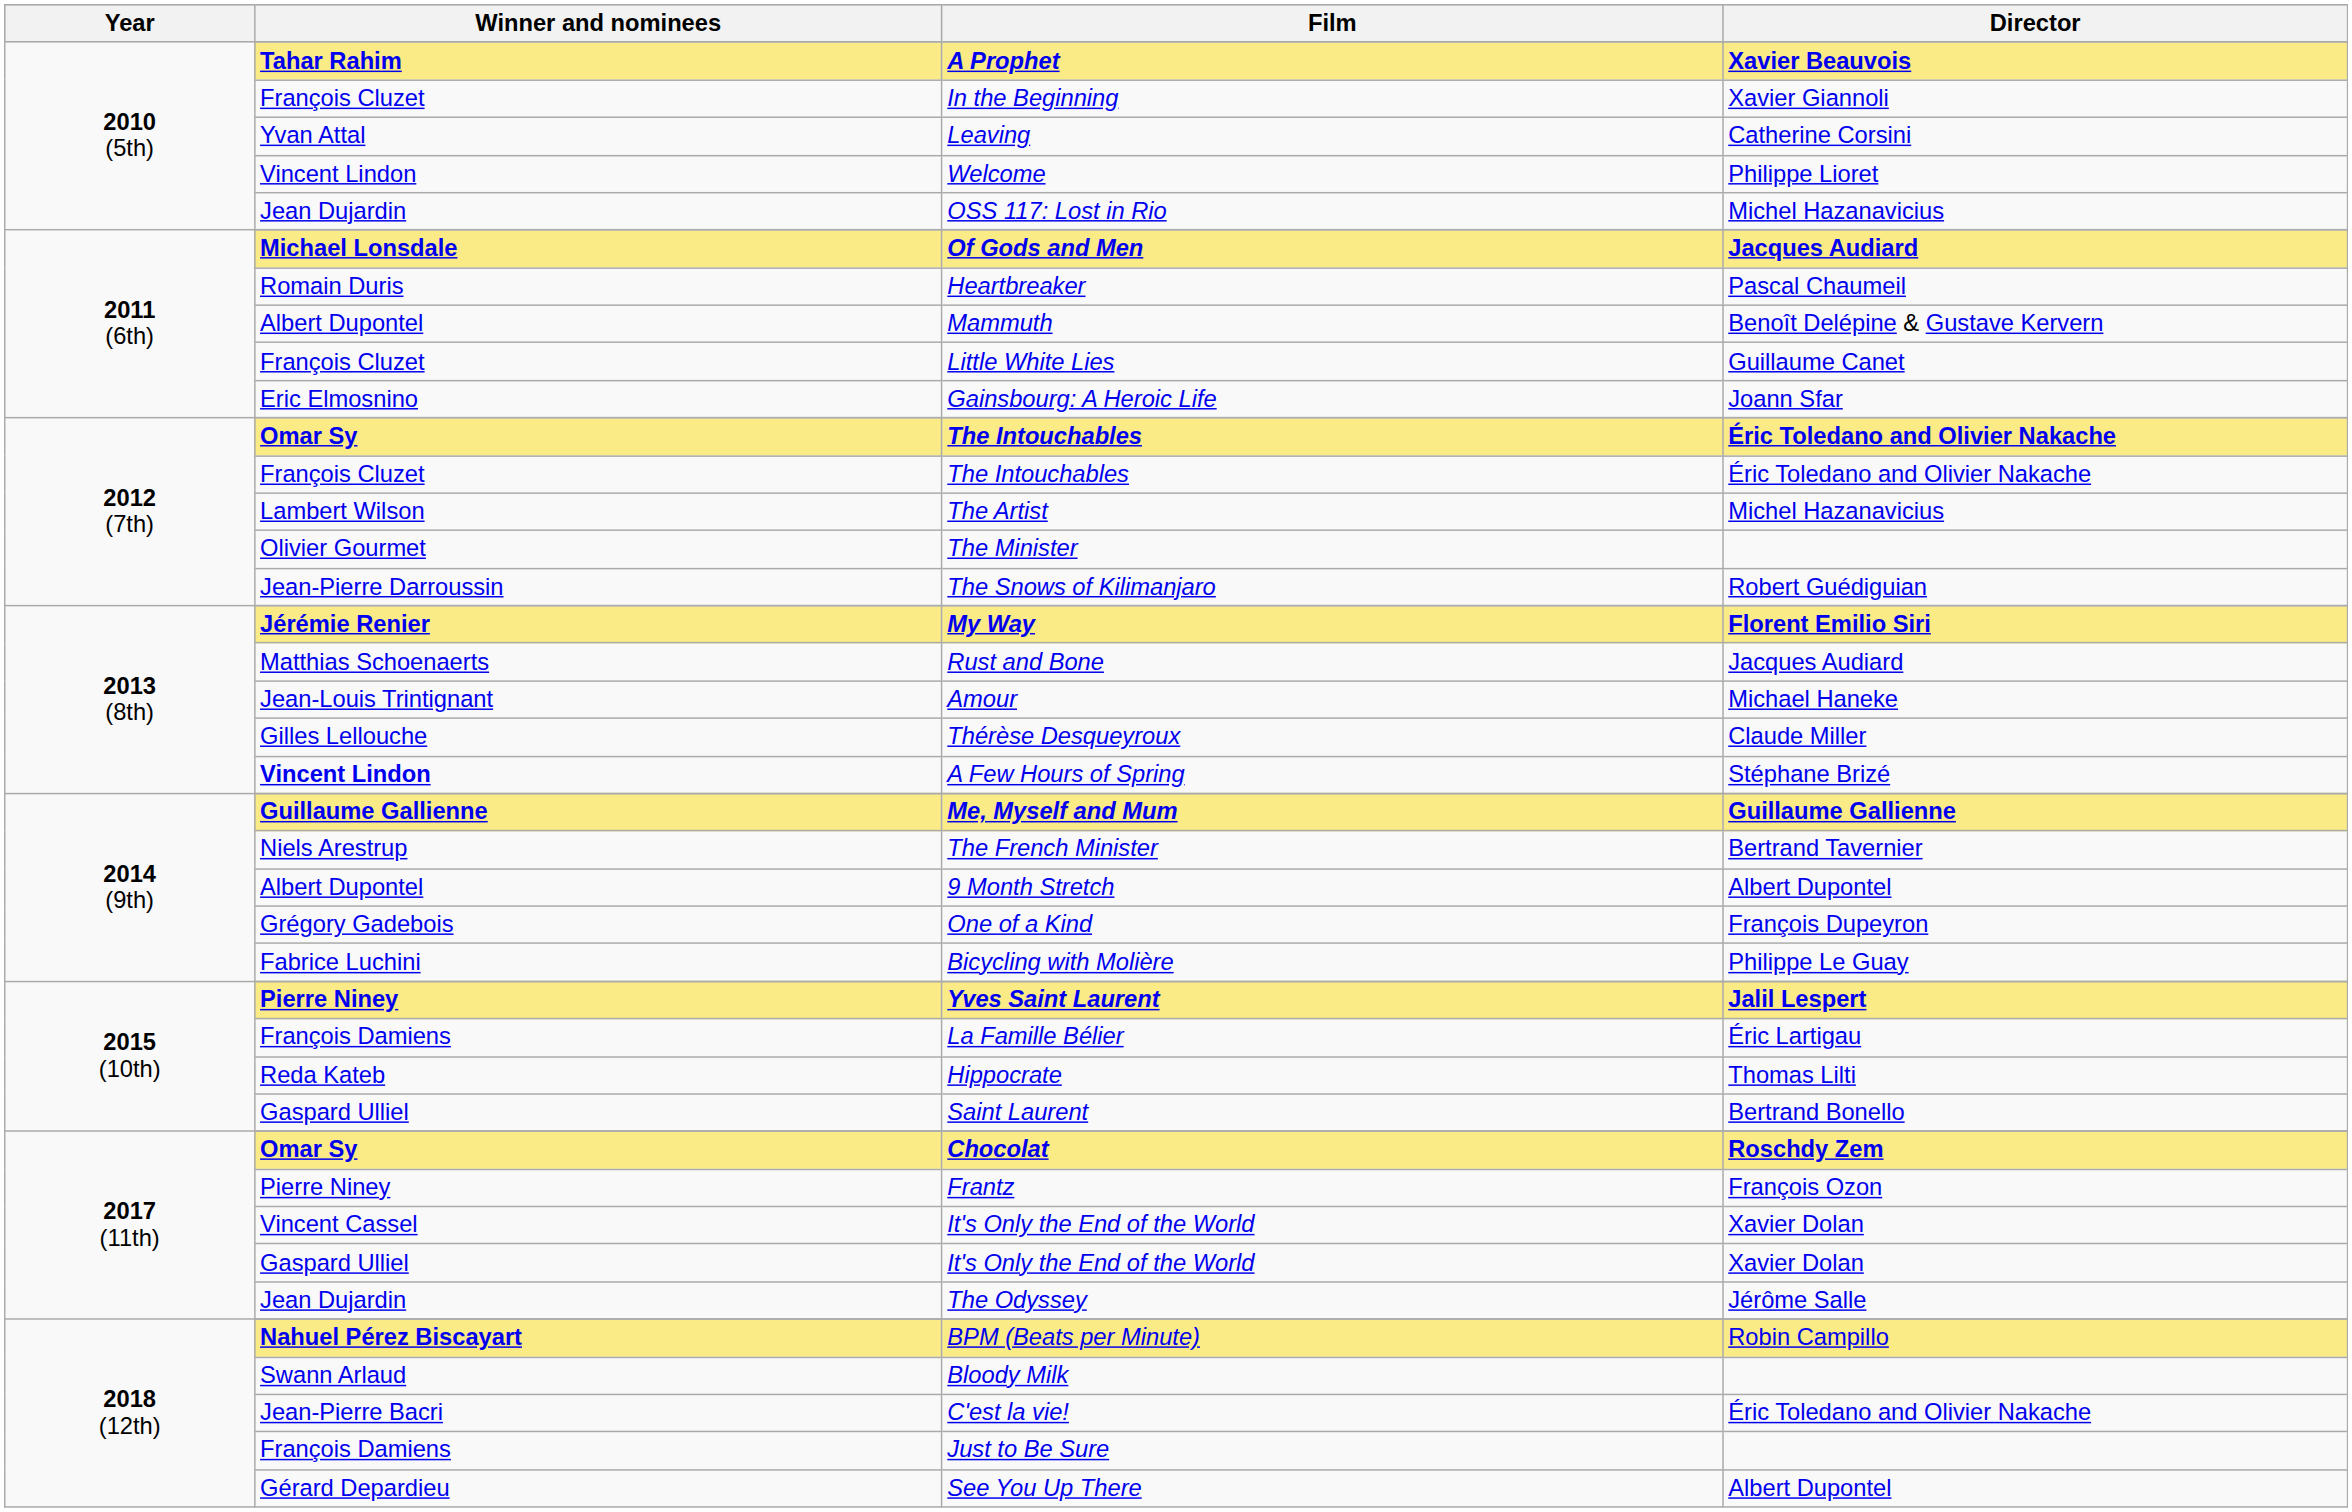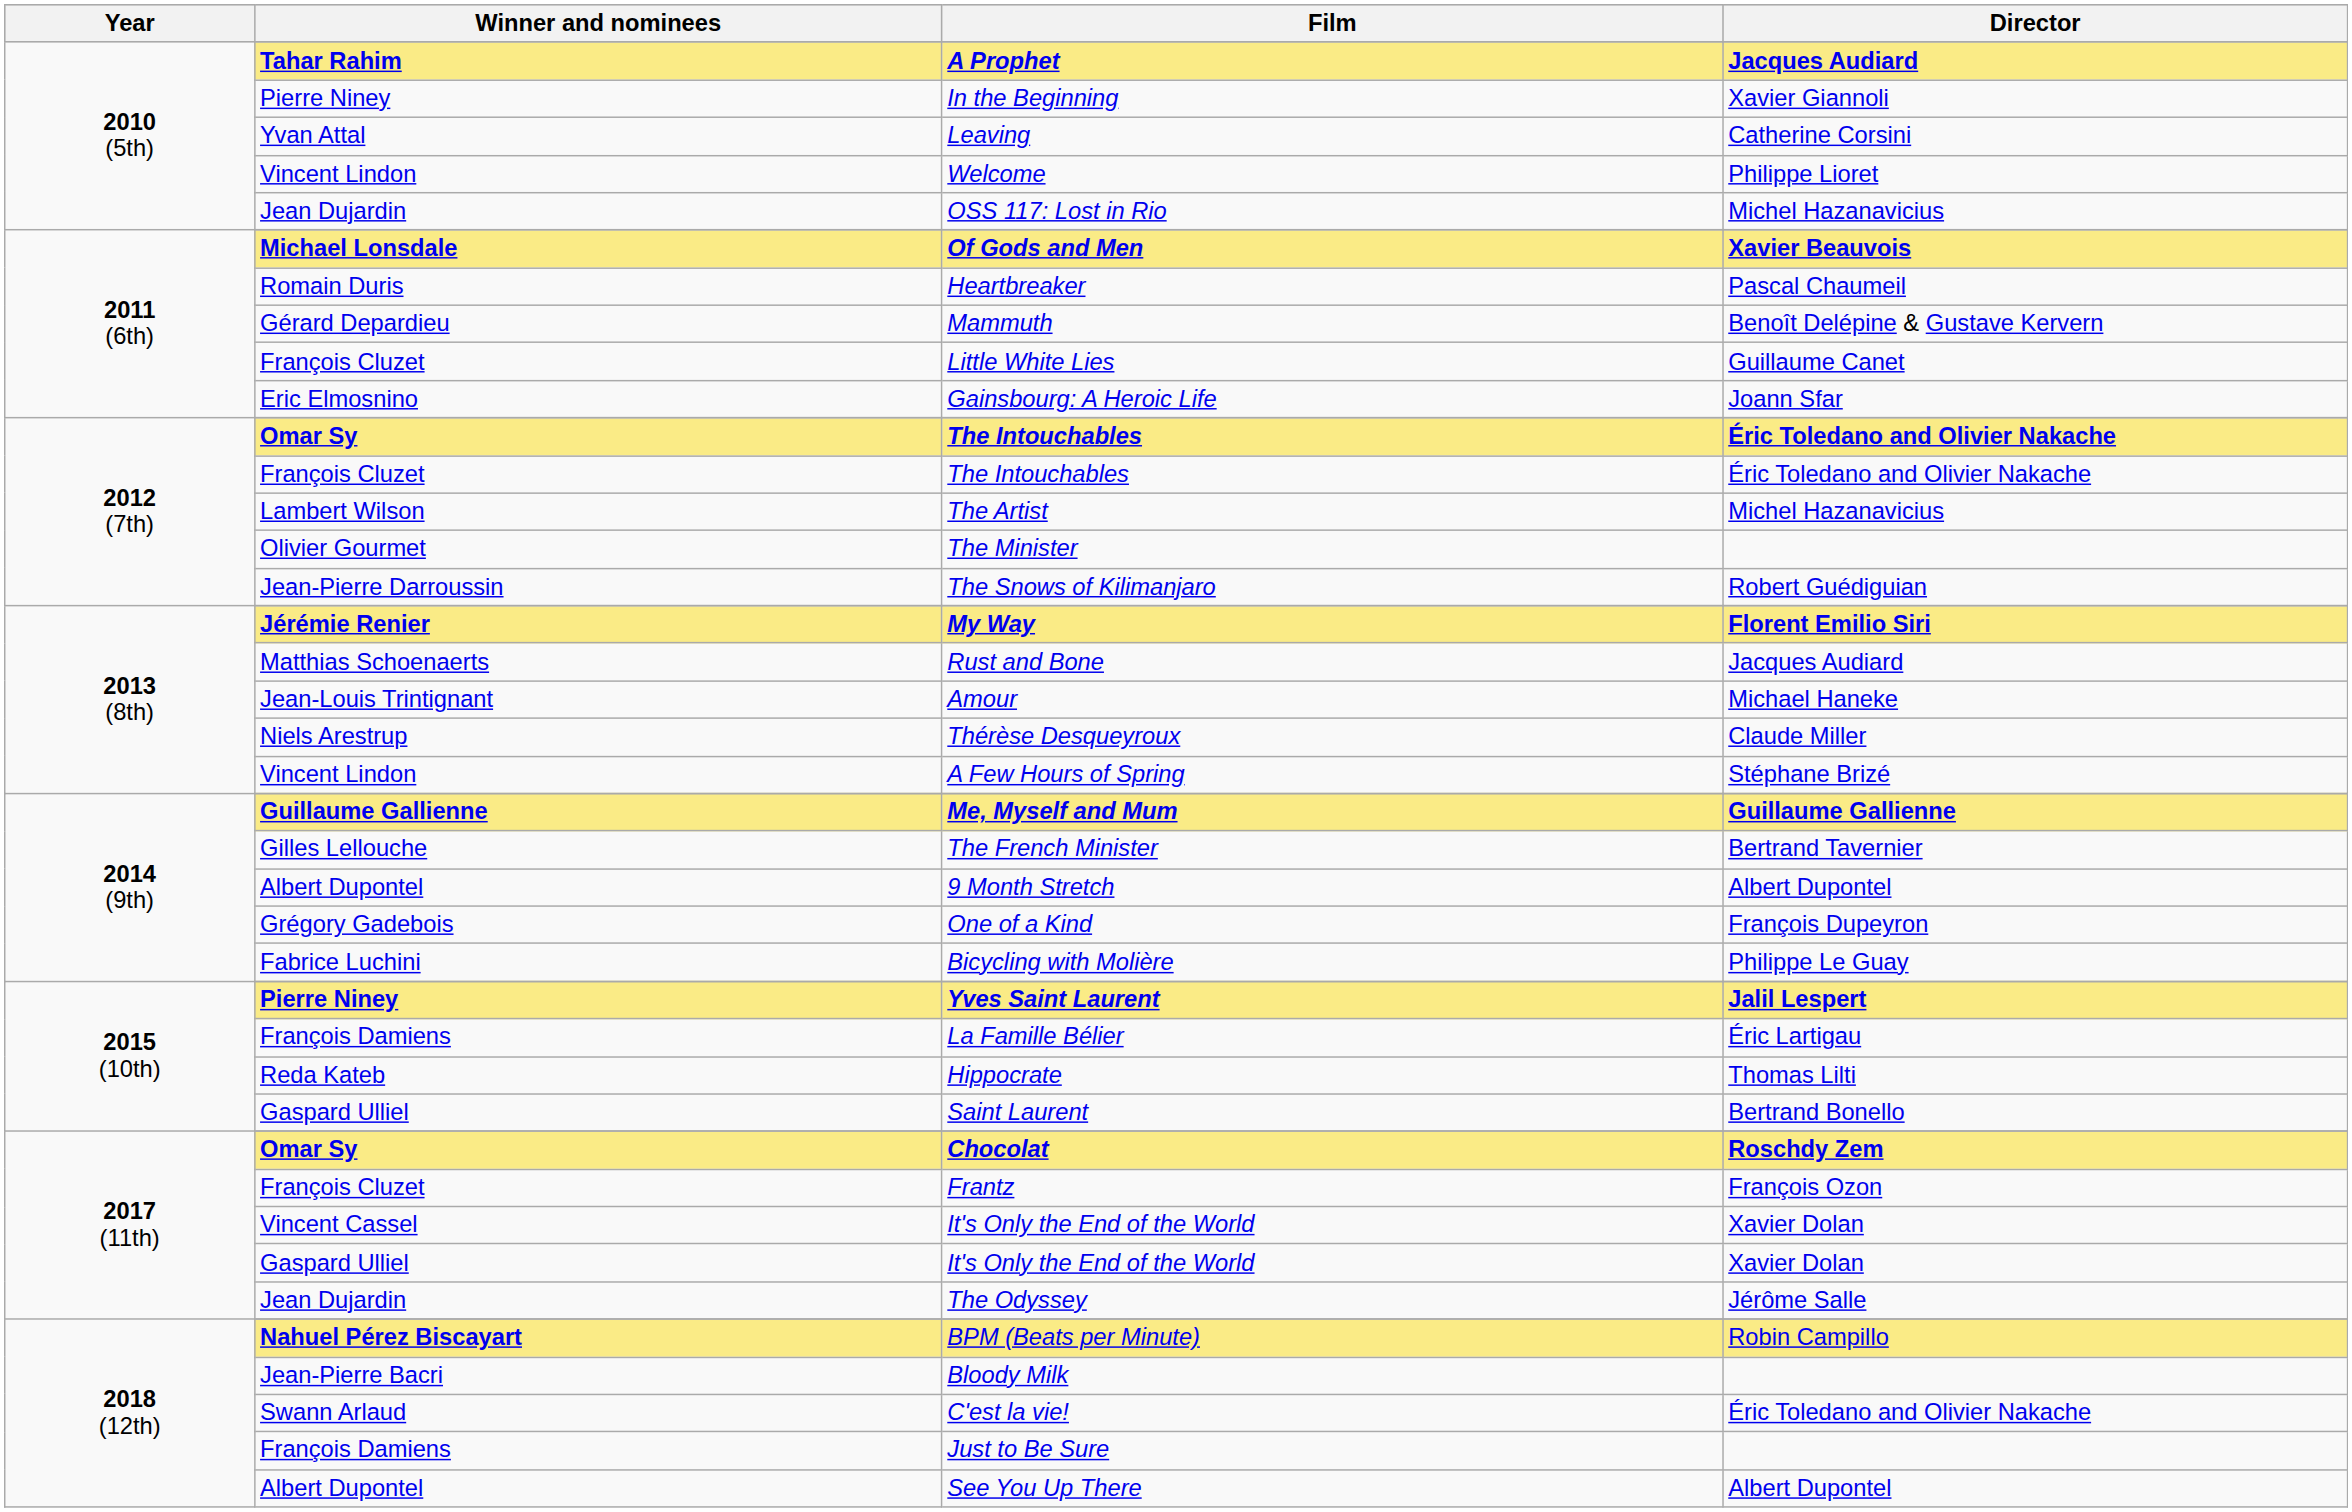A Prophet | Director: Xavier Beauvois -> Jacques Audiard
In the Beginning | Winner and nominees: François Cluzet -> Pierre Niney
Of Gods and Men | Director: Jacques Audiard -> Xavier Beauvois
Mammuth | Winner and nominees: Albert Dupontel -> Gérard Depardieu
Thérèse Desqueyroux | Winner and nominees: Gilles Lellouche -> Niels Arestrup
A Few Hours of Spring | Winner and nominees: bold -> normal
The French Minister | Winner and nominees: Niels Arestrup -> Gilles Lellouche
Frantz | Winner and nominees: Pierre Niney -> François Cluzet
Bloody Milk | Winner and nominees: Swann Arlaud -> Jean-Pierre Bacri
C'est la vie! | Winner and nominees: Jean-Pierre Bacri -> Swann Arlaud
See You Up There | Winner and nominees: Gérard Depardieu -> Albert Dupontel
